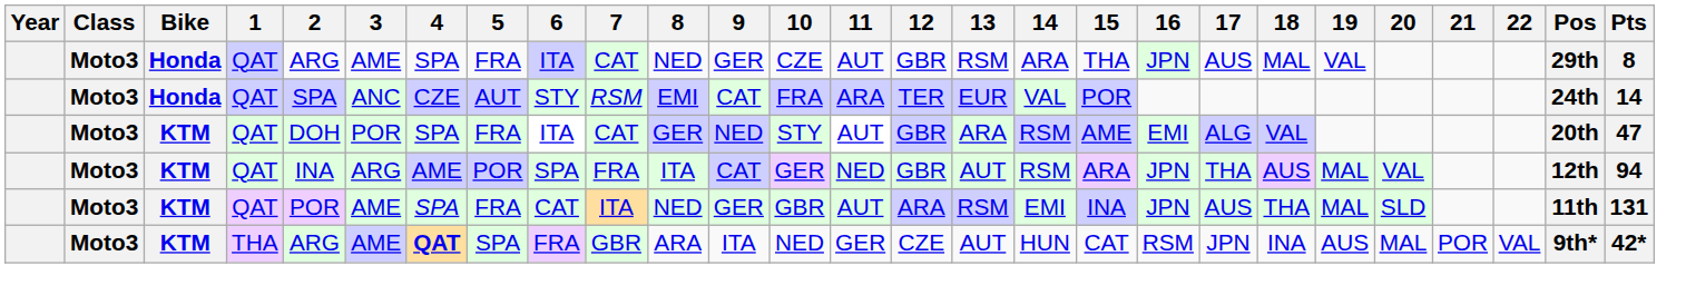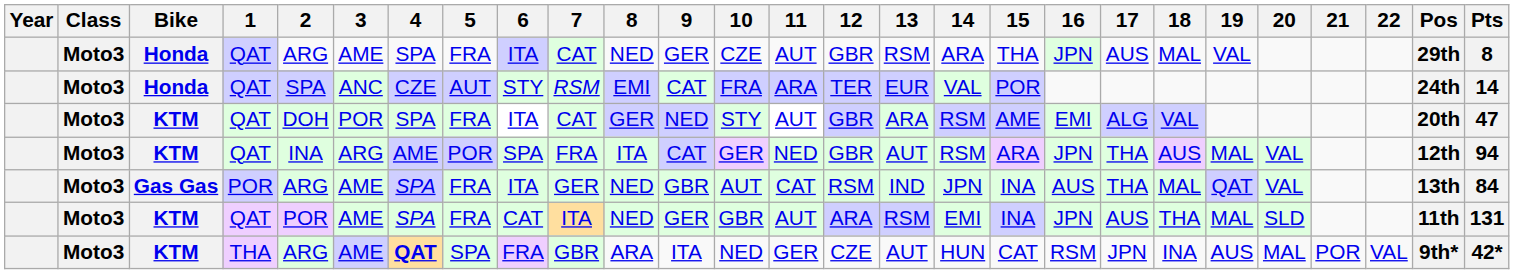+ row: Moto3 | Gas Gas | POR | ARG | AME | SPA | FRA | ITA | GER | NED | GBR | AUT | CAT | RSM | IND | JPN | INA | AUS | THA | MAL | QAT | VAL | 13th | 84
